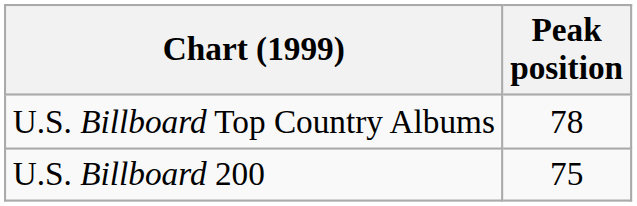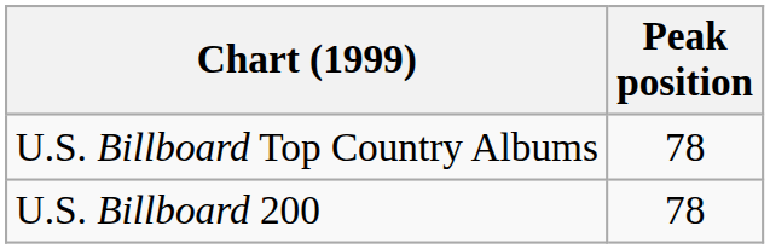U.S. Billboard 200 | Peak position: 75 -> 78
